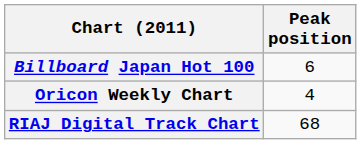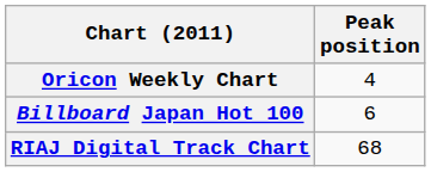rows swapped: Billboard Japan Hot 100 <-> Oricon Weekly Chart
